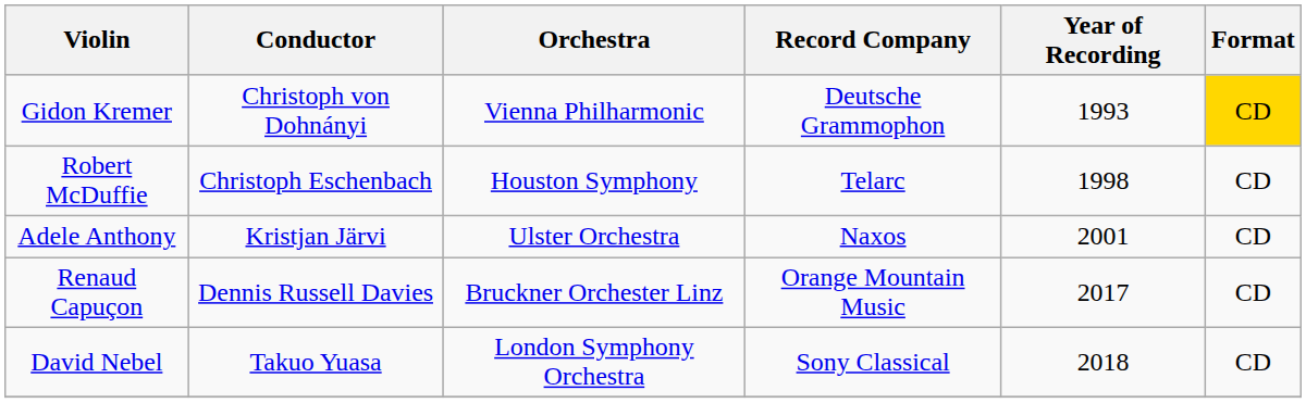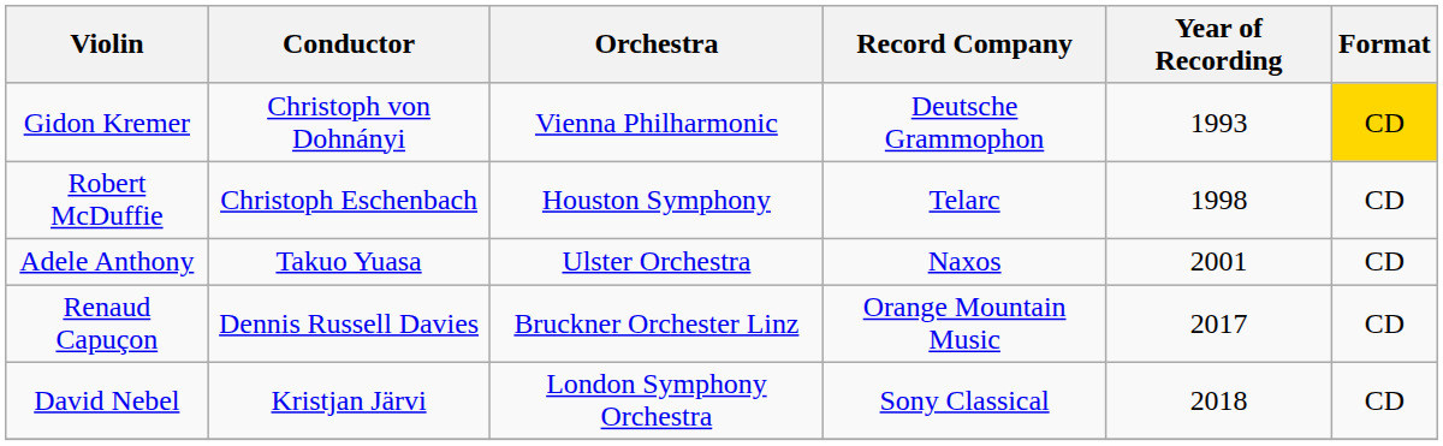Adele Anthony | Conductor: Kristjan Järvi -> Takuo Yuasa
David Nebel | Conductor: Takuo Yuasa -> Kristjan Järvi
